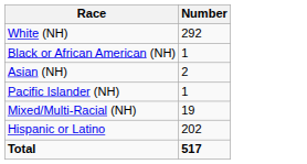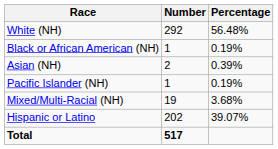+ column: Percentage | 56.48% | 0.19% | 0.39% | 0.19% | 3.68% | 39.07%
